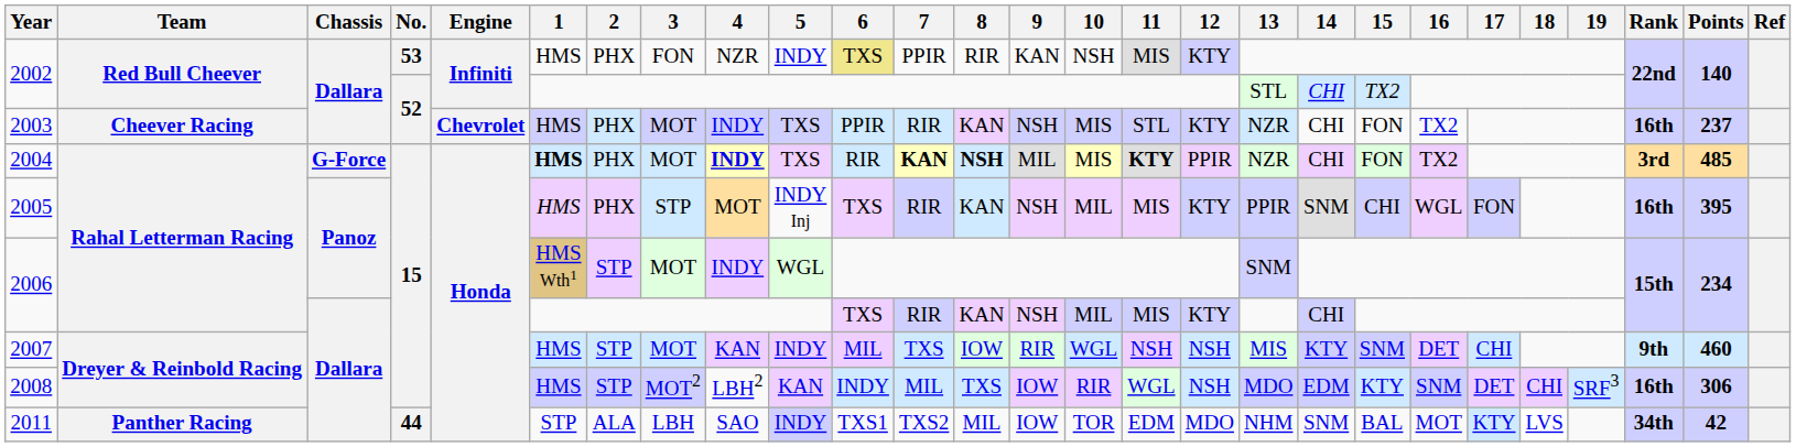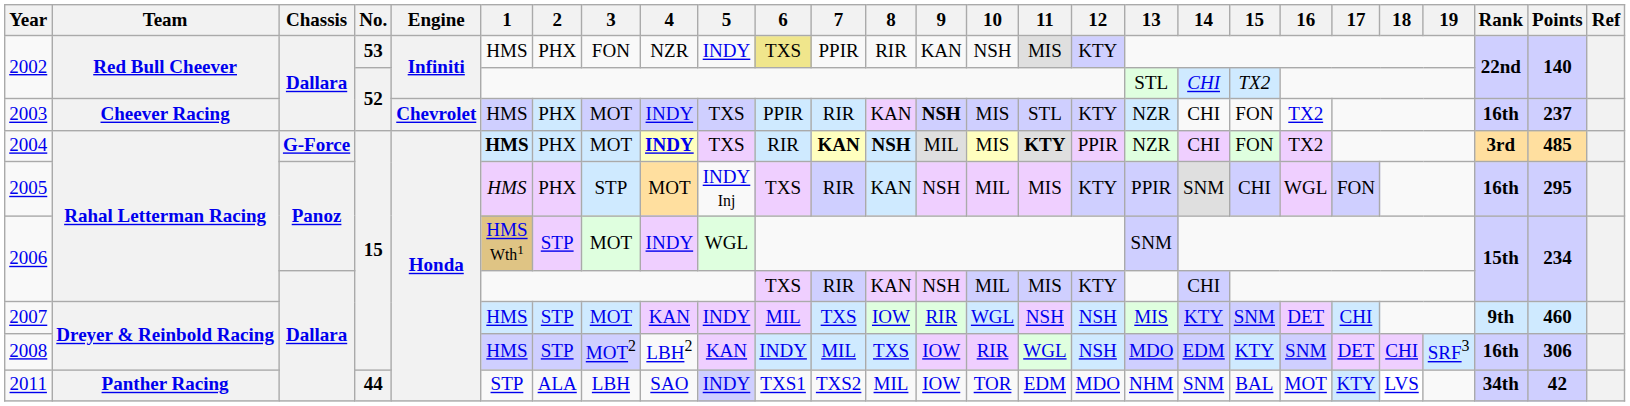2003 | 9: normal -> bold
2005 | Points: 395 -> 295
